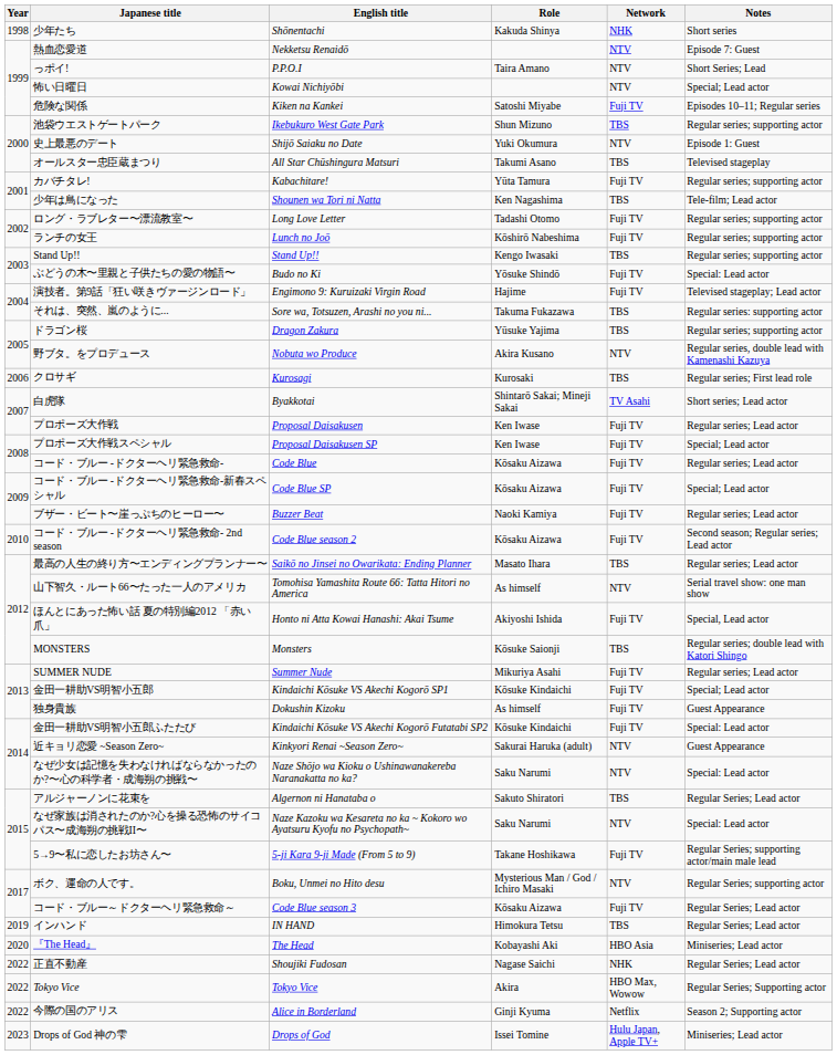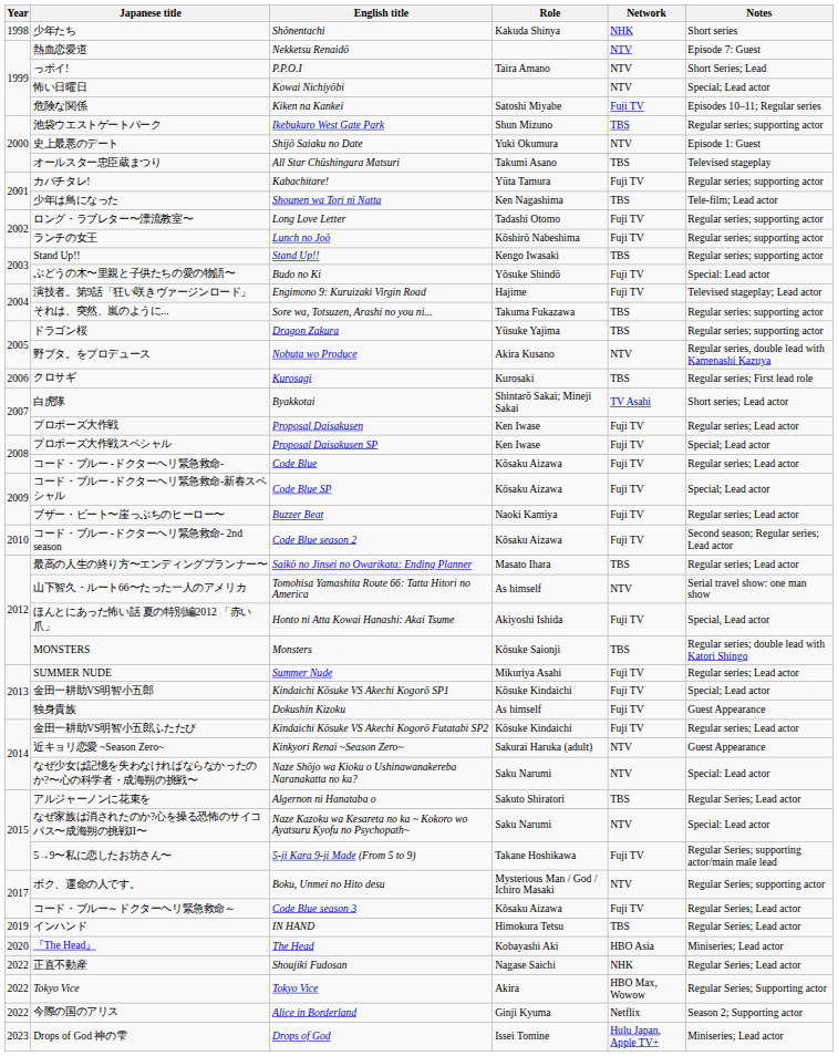金田一耕助VS明智小五郎ふたたび | Notes: Special: Lead actor -> Regular series; Lead actor
